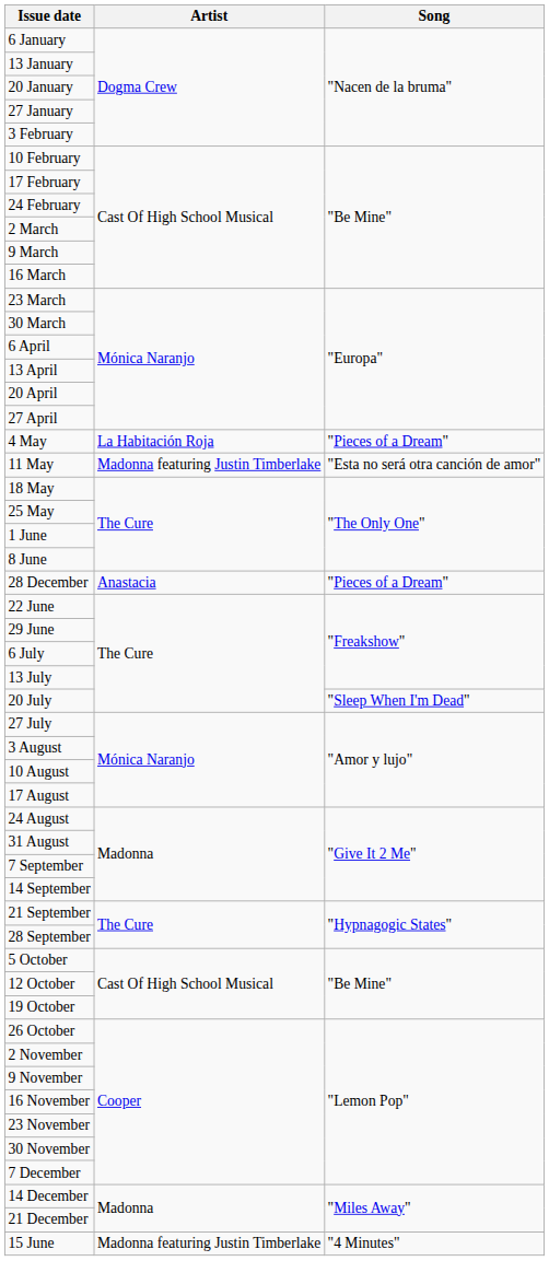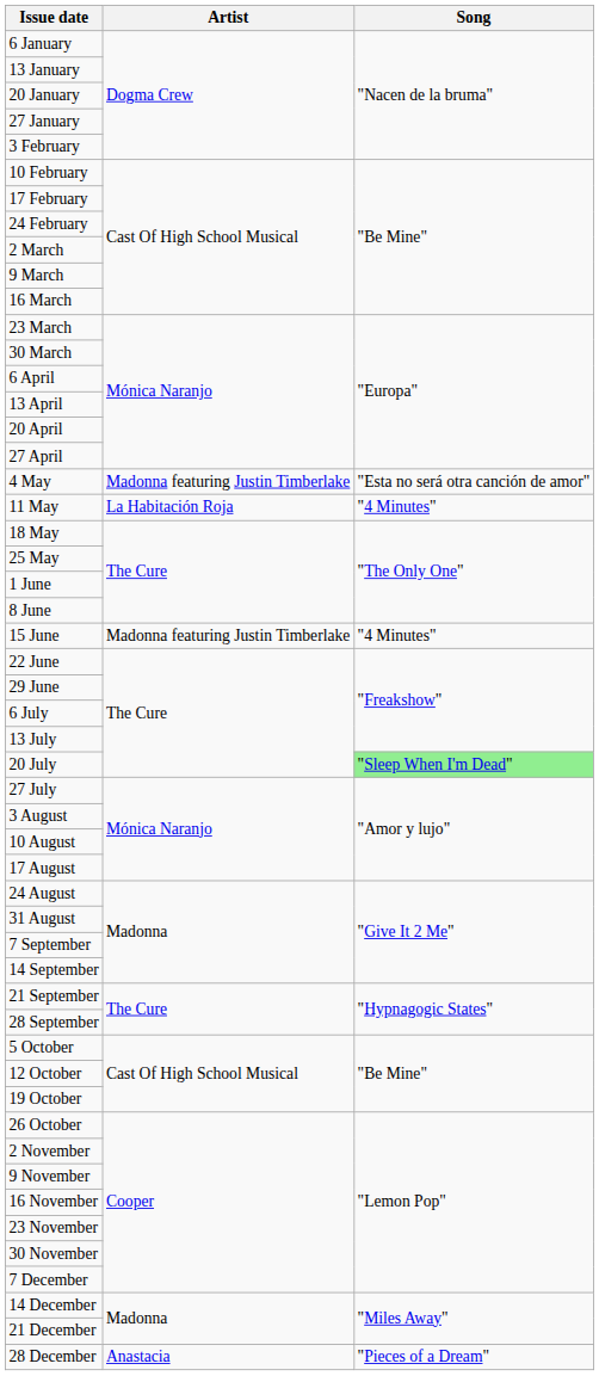4 May | Artist: La Habitación Roja -> Madonna featuring Justin Timberlake
4 May | Song: "Pieces of a Dream" -> "Esta no será otra canción de amor"
11 May | Artist: Madonna featuring Justin Timberlake -> La Habitación Roja
11 May | Song: "Esta no será otra canción de amor" -> "4 Minutes"
rows swapped: 15 June <-> 28 December
20 July | Song: no background -> lightgreen background
